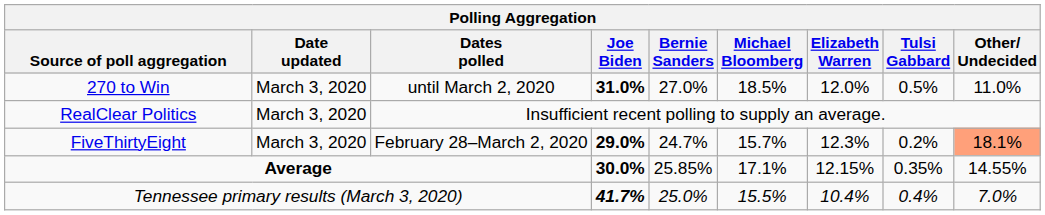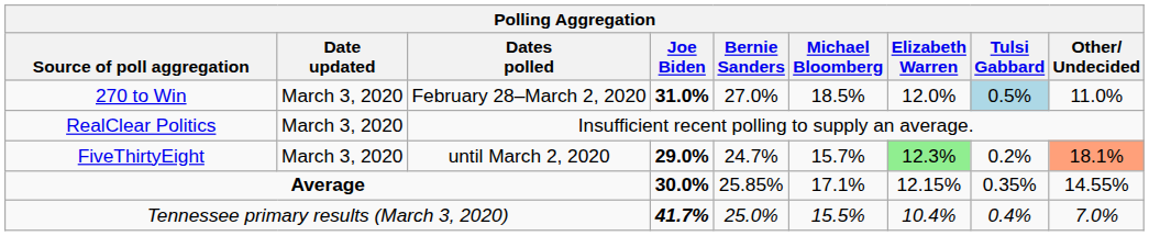270 to Win | Dates polled: until March 2, 2020 -> February 28–March 2, 2020
270 to Win | Tulsi Gabbard: no background -> lightblue background
FiveThirtyEight | Dates polled: February 28–March 2, 2020 -> until March 2, 2020
FiveThirtyEight | Elizabeth Warren: no background -> lightgreen background
